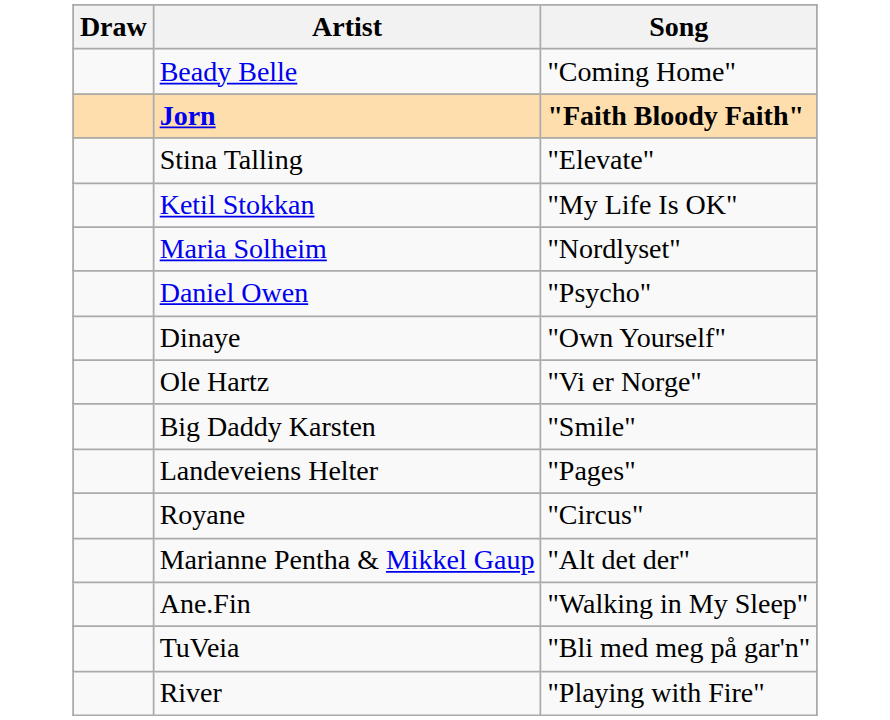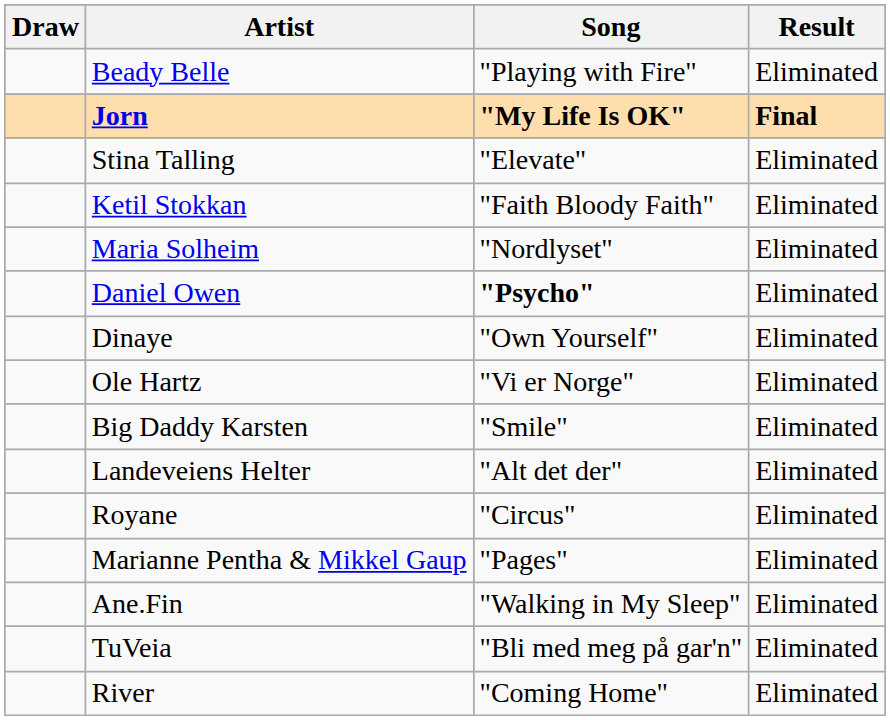+ column: Result | Eliminated | Final | Eliminated | Eliminated | Eliminated | Eliminated | Eliminated | Eliminated | Eliminated | Eliminated | Eliminated | Eliminated | Eliminated | Eliminated | Eliminated
Beady Belle | Song: "Coming Home" -> "Playing with Fire"
Jorn | Song: "Faith Bloody Faith" -> "My Life Is OK"
Ketil Stokkan | Song: "My Life Is OK" -> "Faith Bloody Faith"
Daniel Owen | Song: normal -> bold
Landeveiens Helter | Song: "Pages" -> "Alt det der"
Marianne Pentha & Mikkel Gaup | Song: "Alt det der" -> "Pages"
River | Song: "Playing with Fire" -> "Coming Home"
